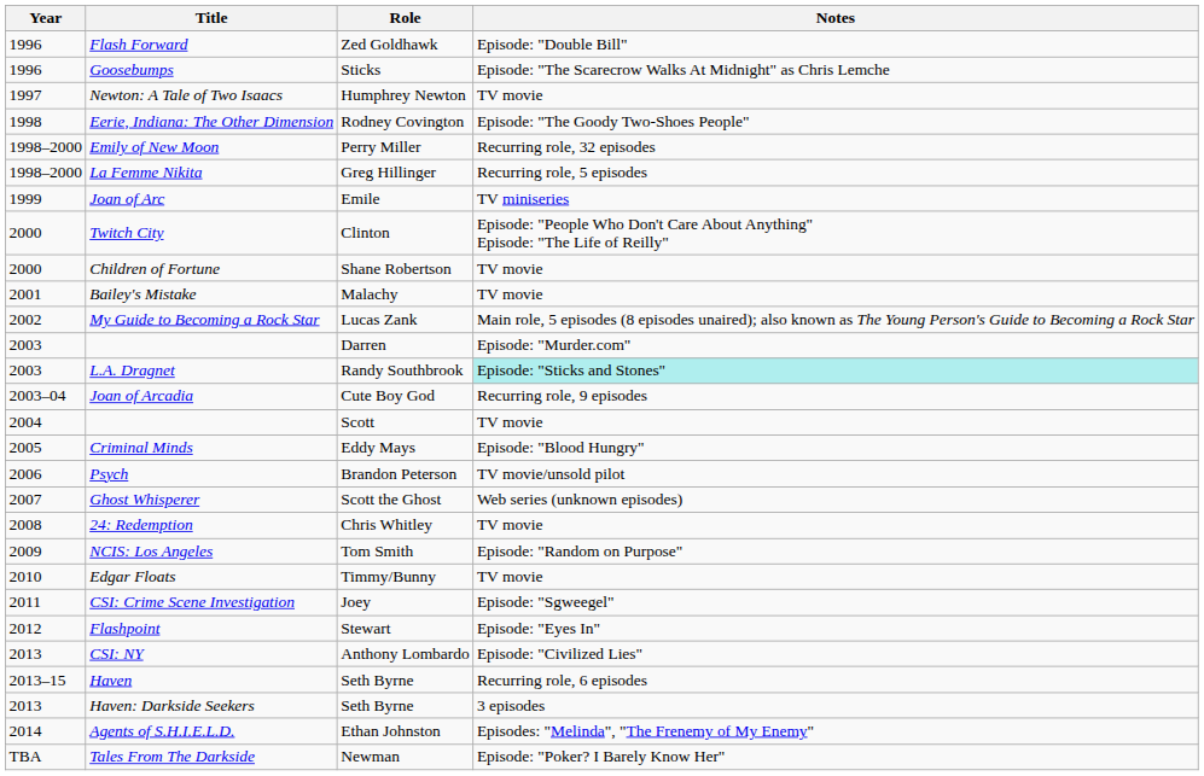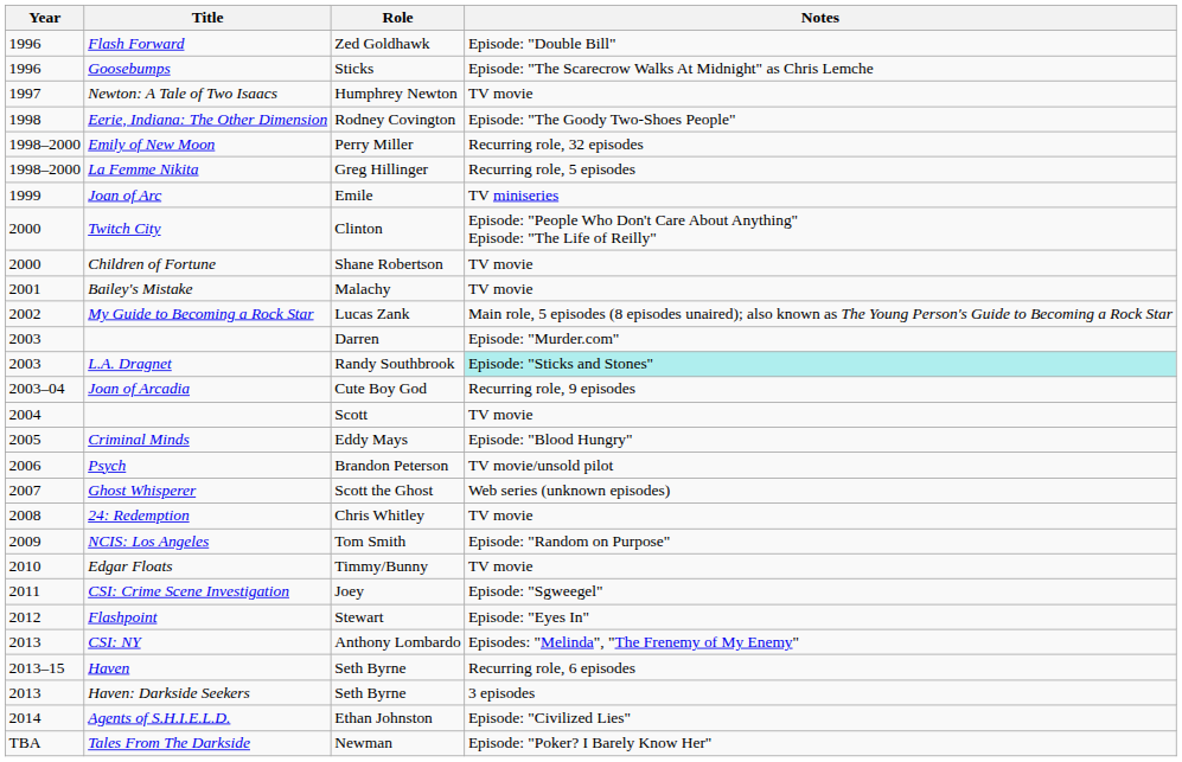CSI: NY | Notes: Episode: "Civilized Lies" -> Episodes: "Melinda", "The Frenemy of My Enemy"
Agents of S.H.I.E.L.D. | Notes: Episodes: "Melinda", "The Frenemy of My Enemy" -> Episode: "Civilized Lies"
